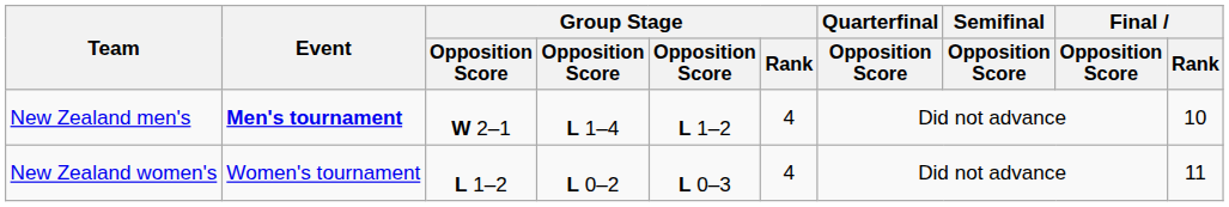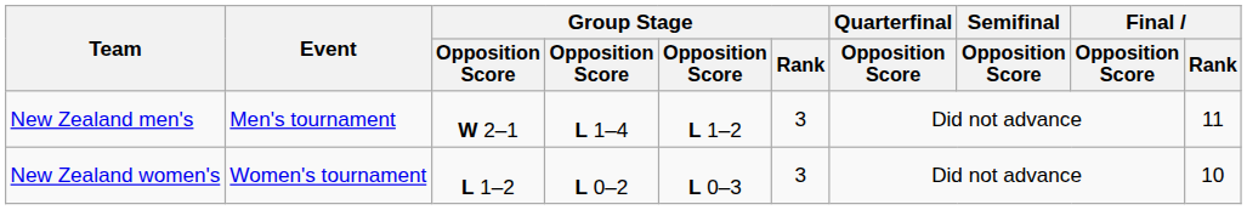New Zealand men's | Event: bold -> normal
New Zealand men's | Group Stage / Rank: 4 -> 3
New Zealand men's | Final / Rank: 10 -> 11
New Zealand women's | Group Stage / Rank: 4 -> 3
New Zealand women's | Final / Rank: 11 -> 10
